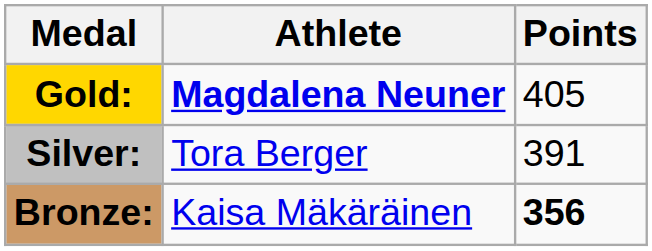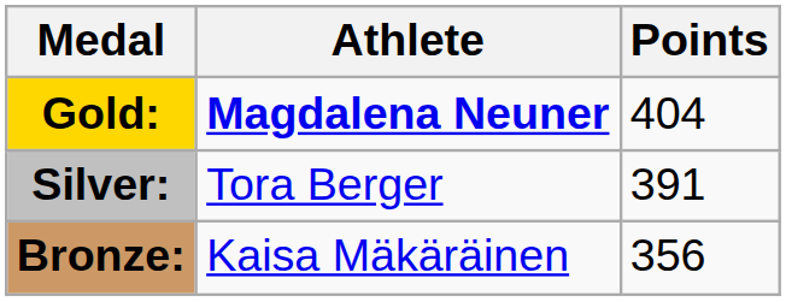Gold: | Points: 405 -> 404
Bronze: | Points: bold -> normal
